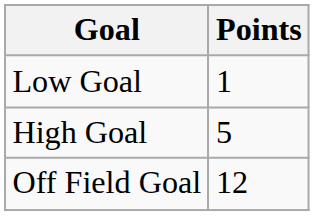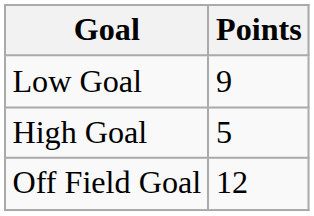Low Goal | Points: 1 -> 9
